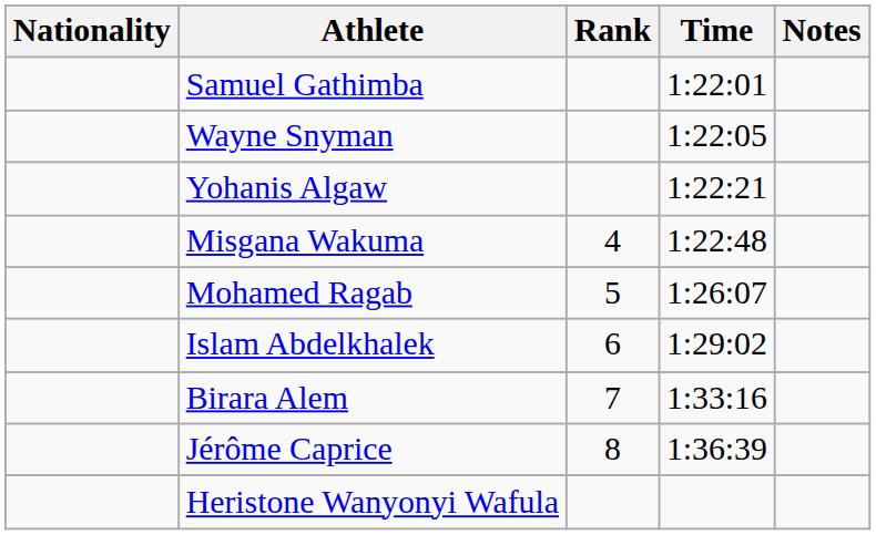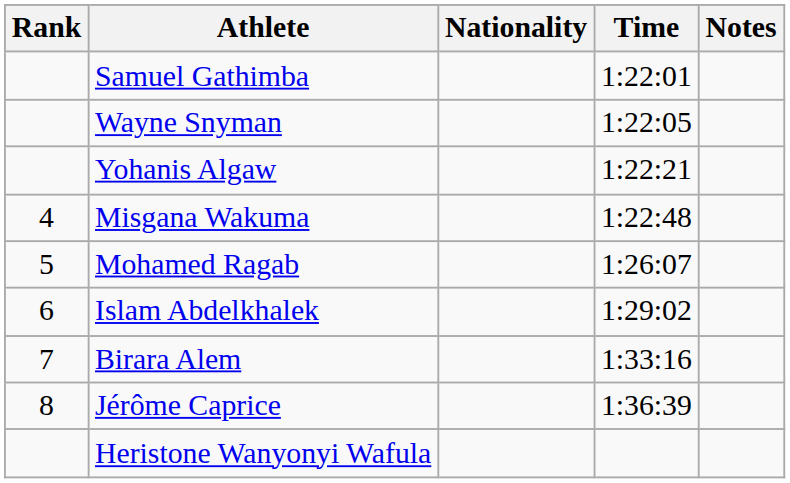columns swapped: Rank <-> Nationality
